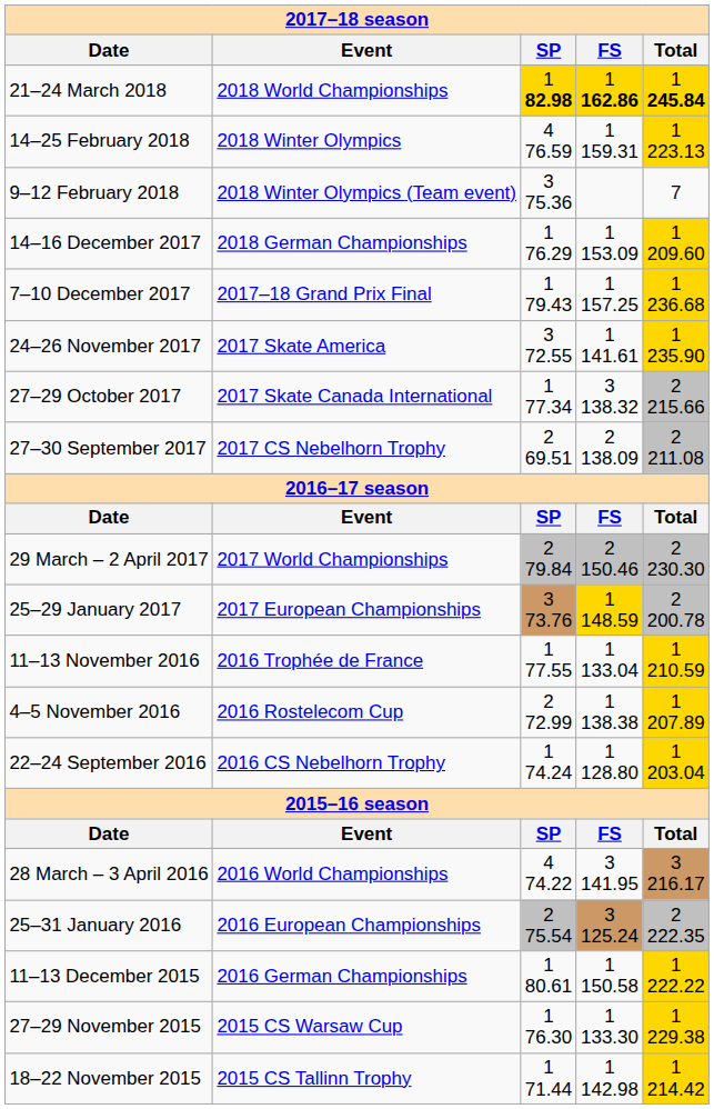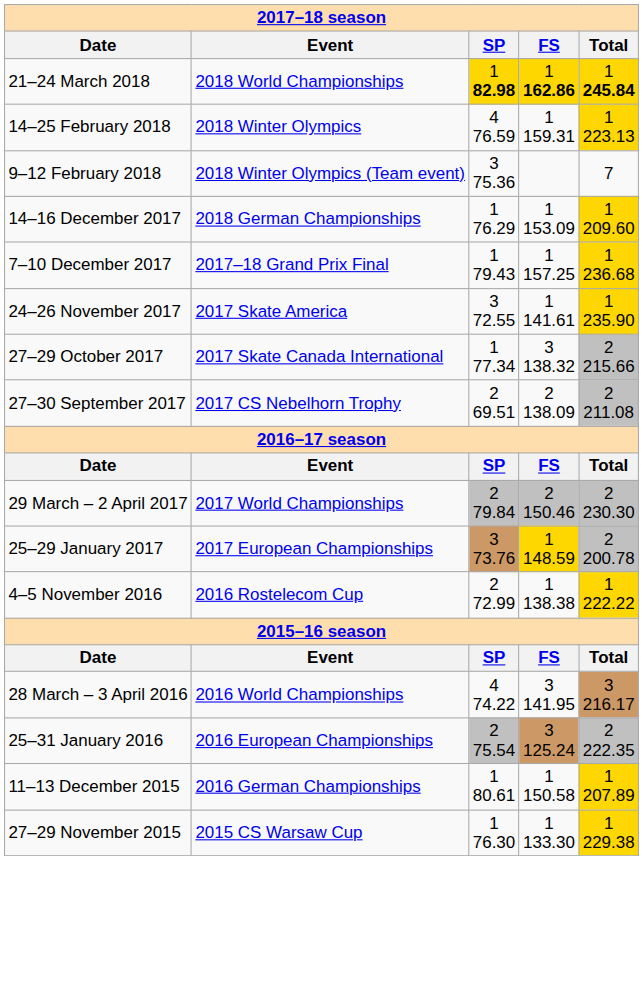- row: 11–13 November 2016 | 2016 Trophée de France | 1 77.55 | 1 133.04 | 1 210.59
4–5 November 2016 | Total: 1 207.89 -> 1 222.22
- row: 22–24 September 2016 | 2016 CS Nebelhorn Trophy | 1 74.24 | 1 128.80 | 1 203.04
11–13 December 2015 | Total: 1 222.22 -> 1 207.89
- row: 18–22 November 2015 | 2015 CS Tallinn Trophy | 1 71.44 | 1 142.98 | 1 214.42
